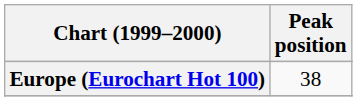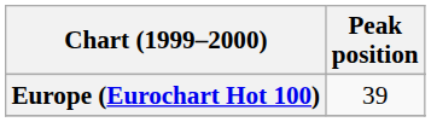Europe (Eurochart Hot 100) | Peak position: 38 -> 39
